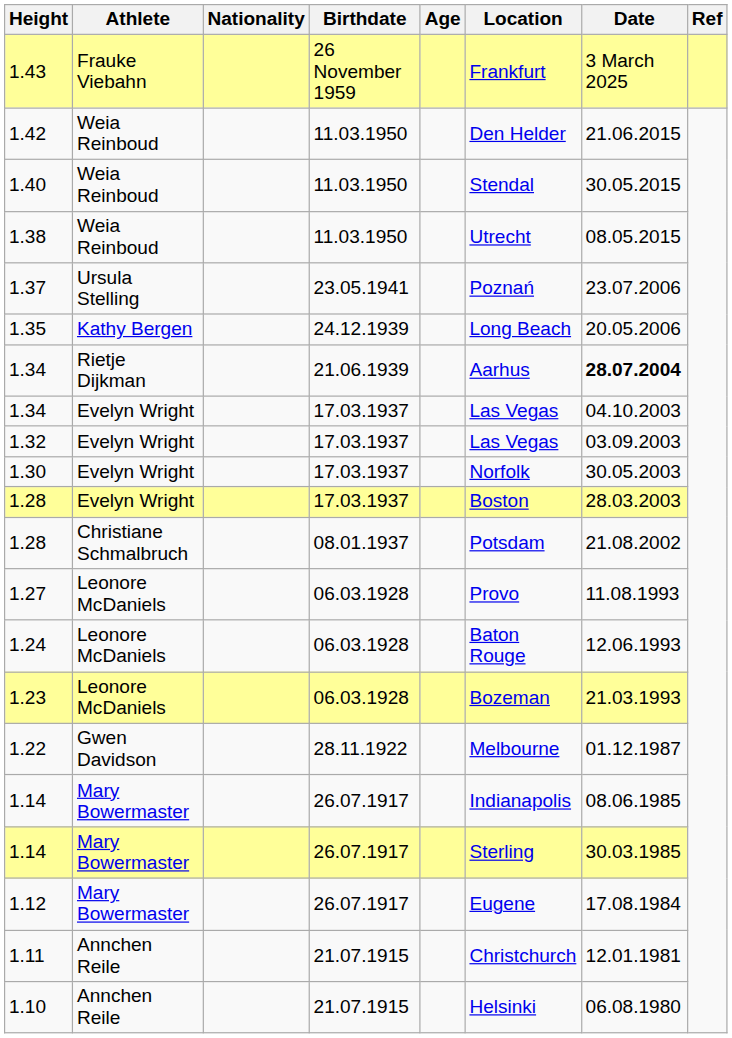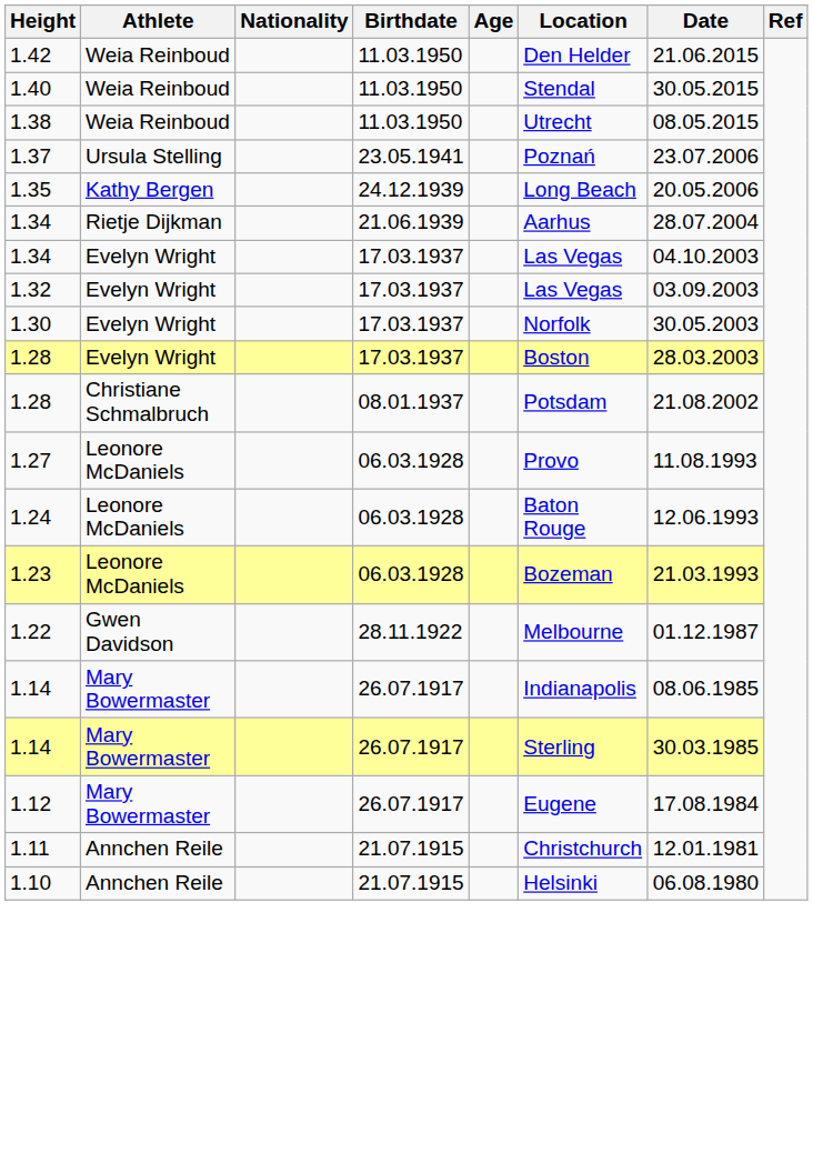- row: 1.43 | Frauke Viebahn | 26 November 1959 | Frankfurt | 3 March 2025
1.34 / Rietje Dijkman | Date: bold -> normal
